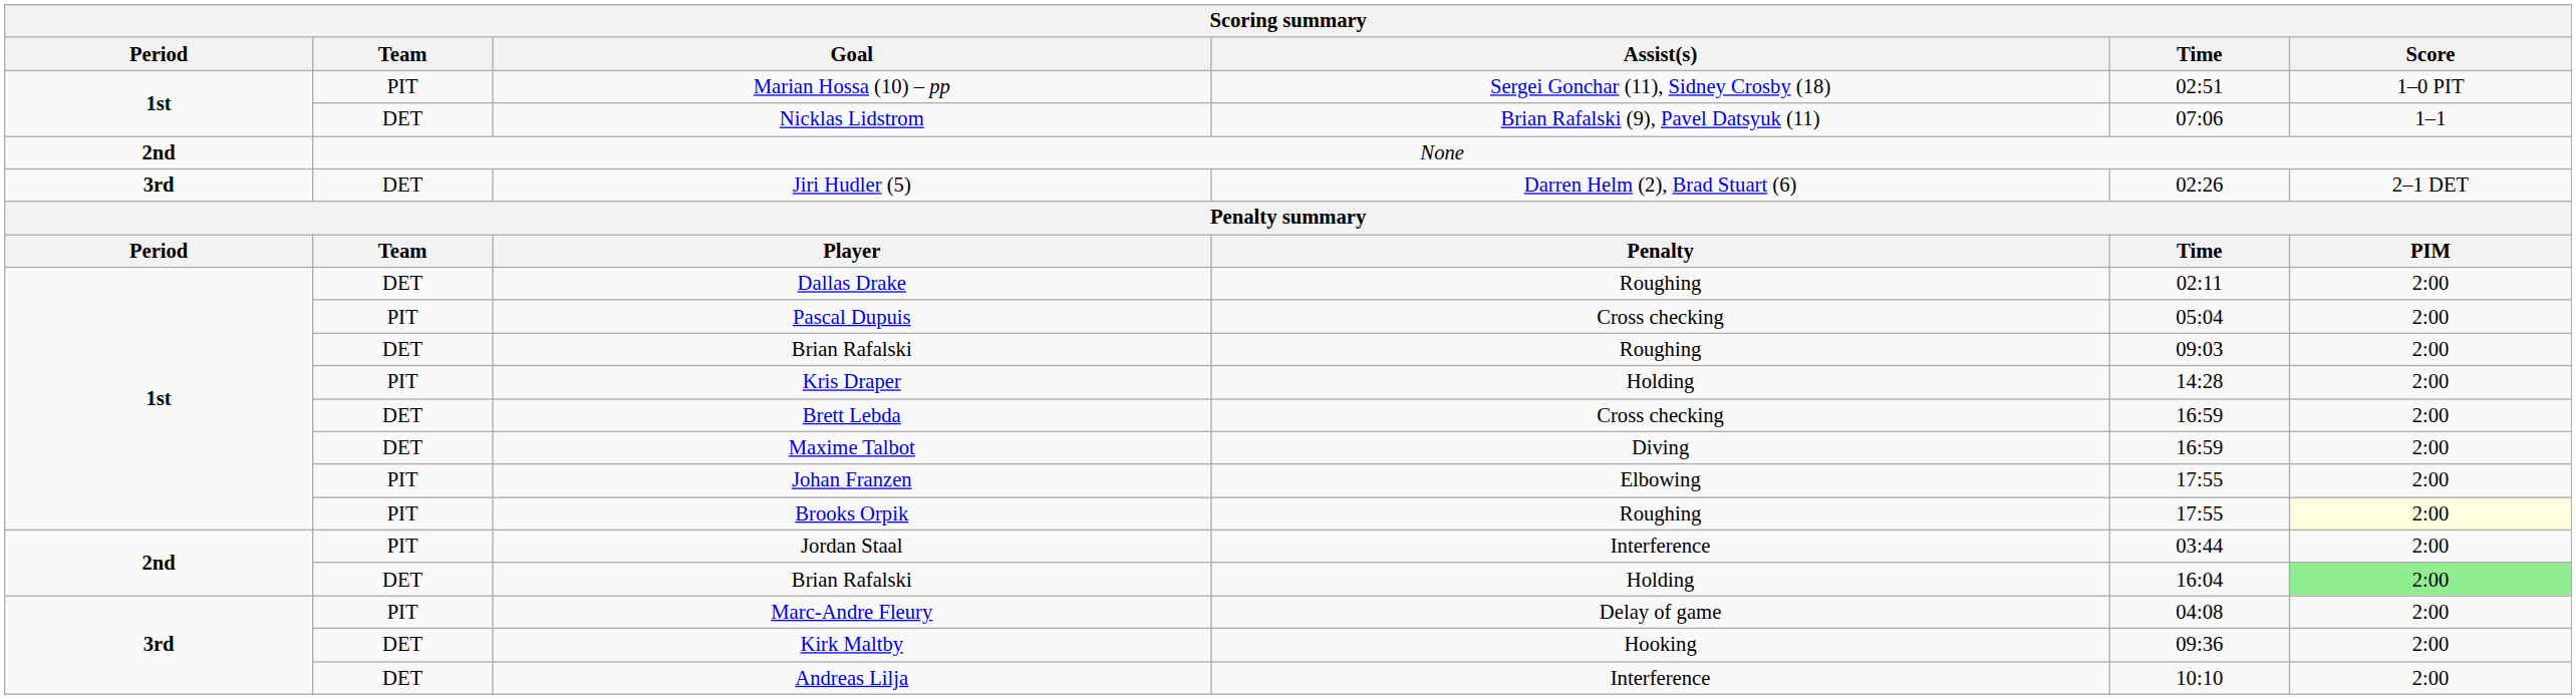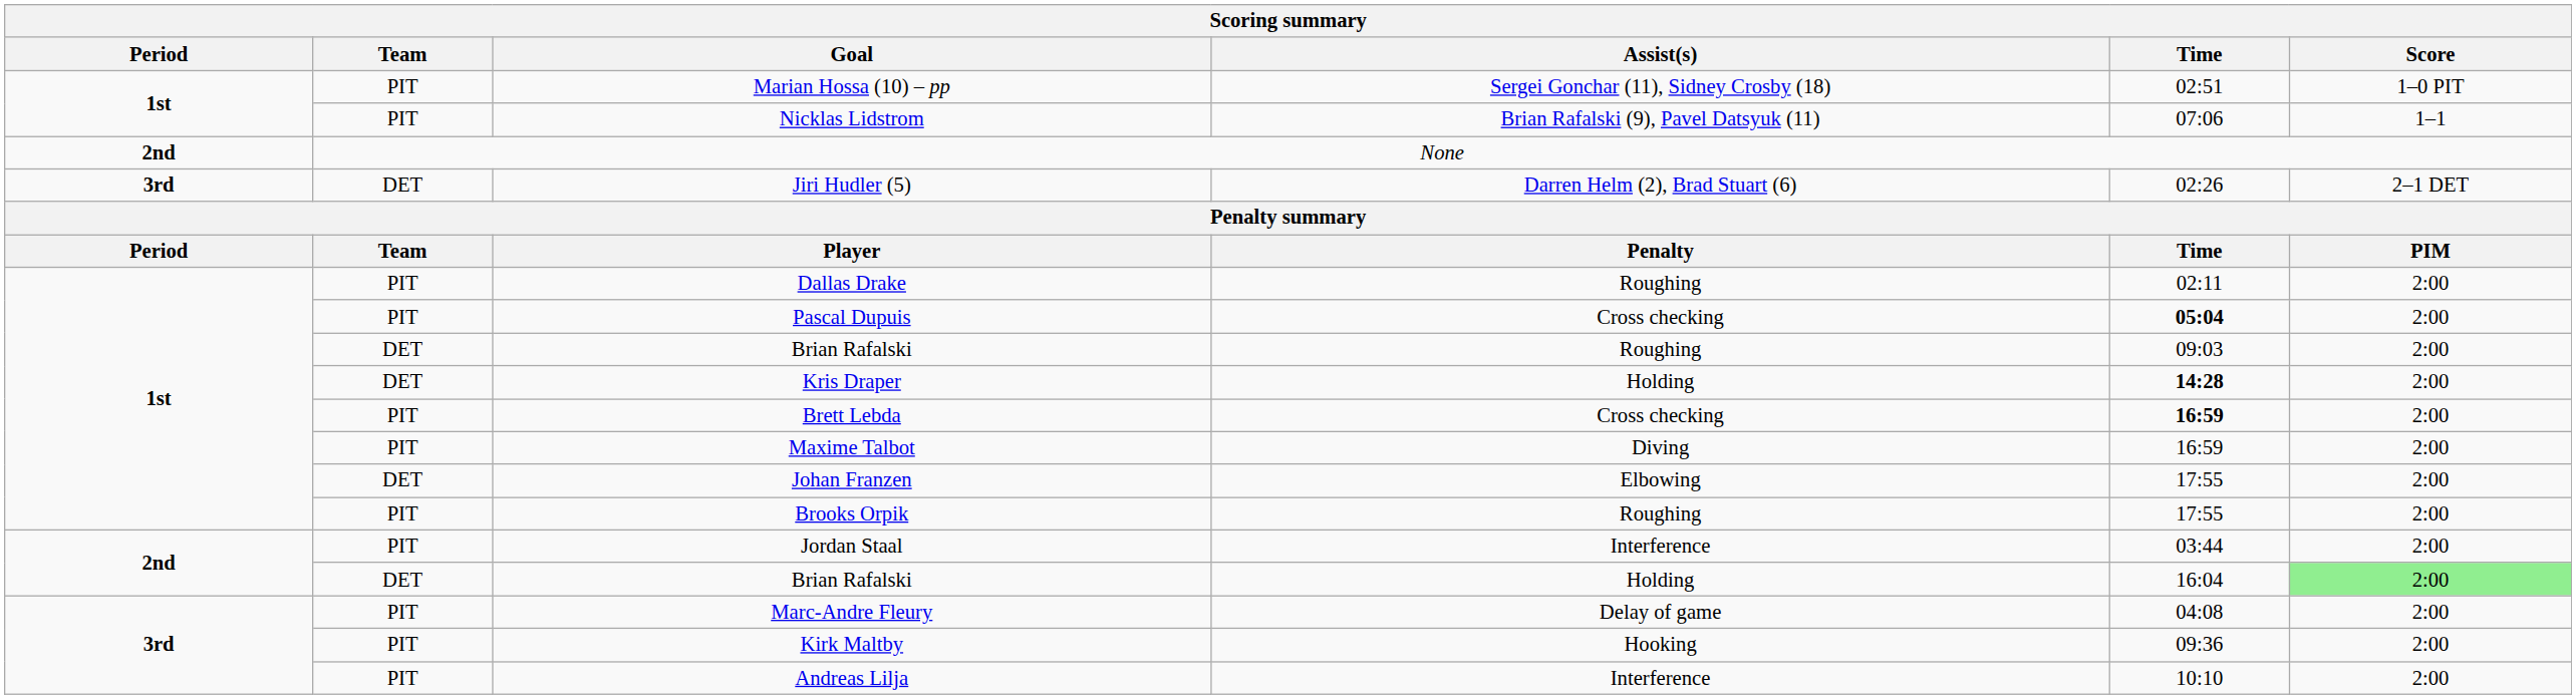Nicklas Lidstrom | Team: DET -> PIT
Dallas Drake | Team: DET -> PIT
Pascal Dupuis | Time: normal -> bold
Kris Draper | Team: PIT -> DET
Kris Draper | Time: normal -> bold
Brett Lebda | Team: DET -> PIT
Brett Lebda | Time: normal -> bold
Maxime Talbot | Team: DET -> PIT
Johan Franzen | Team: PIT -> DET
Brooks Orpik | Score: lightyellow background -> no background
Kirk Maltby | Team: DET -> PIT
Andreas Lilja | Team: DET -> PIT
